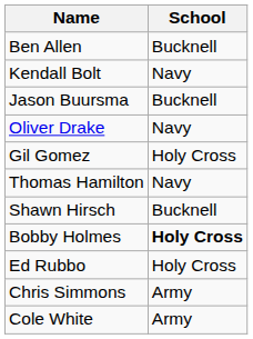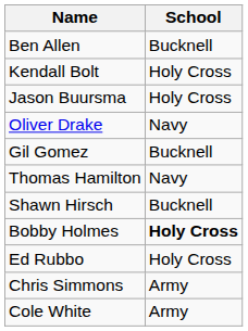Kendall Bolt | School: Navy -> Holy Cross
Jason Buursma | School: Bucknell -> Holy Cross
Gil Gomez | School: Holy Cross -> Bucknell
